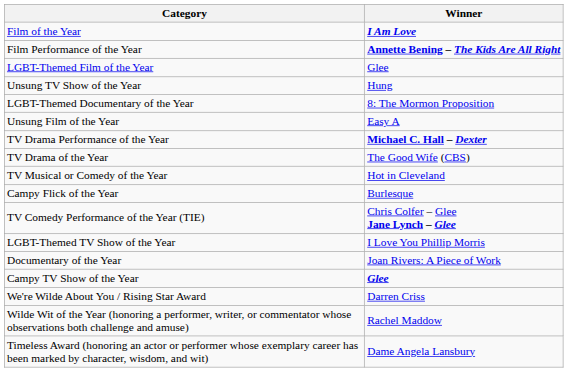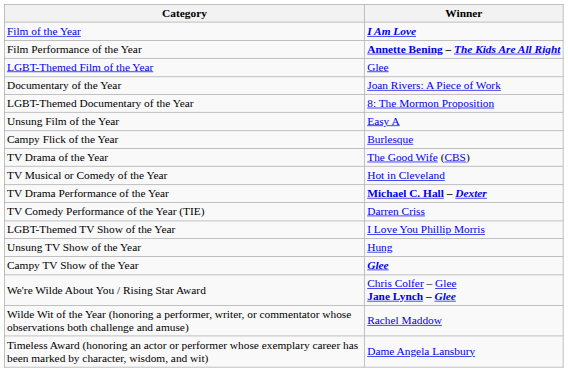rows swapped: Documentary of the Year <-> Unsung TV Show of the Year
rows swapped: Campy Flick of the Year <-> TV Drama Performance of the Year
TV Comedy Performance of the Year (TIE) | Winner: Chris Colfer – Glee Jane Lynch – Glee -> Darren Criss
We're Wilde About You / Rising Star Award | Winner: Darren Criss -> Chris Colfer – Glee Jane Lynch – Glee
